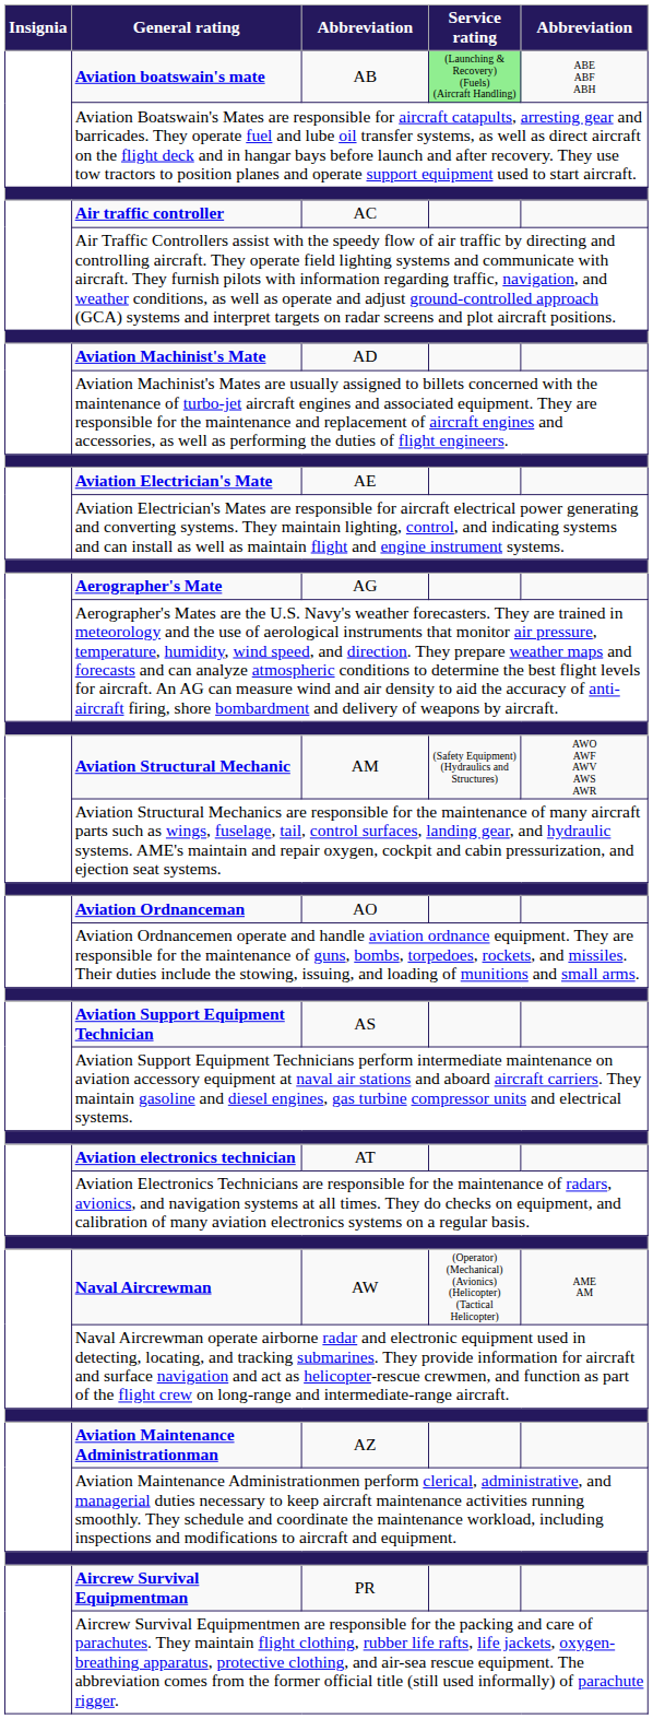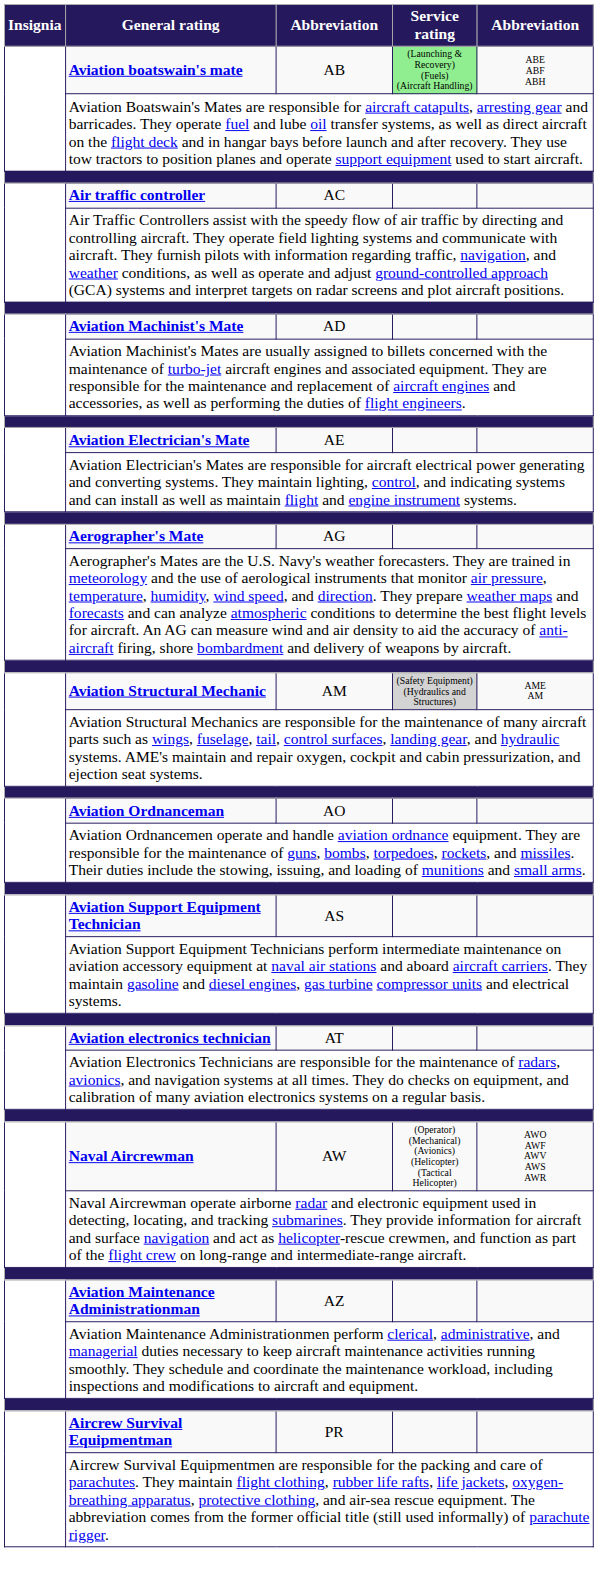Aviation Structural Mechanic | Service rating: no background -> lightgrey background
Aviation Structural Mechanic | column 5: AWO AWF AWV AWS AWR -> AME AM
Naval Aircrewman | column 5: AME AM -> AWO AWF AWV AWS AWR
